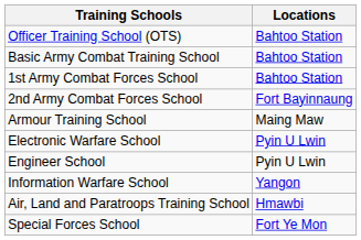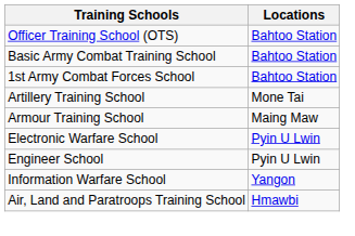- row: 2nd Army Combat Forces School | Fort Bayinnaung
+ row: Artillery Training School | Mone Tai
- row: Special Forces School | Fort Ye Mon
